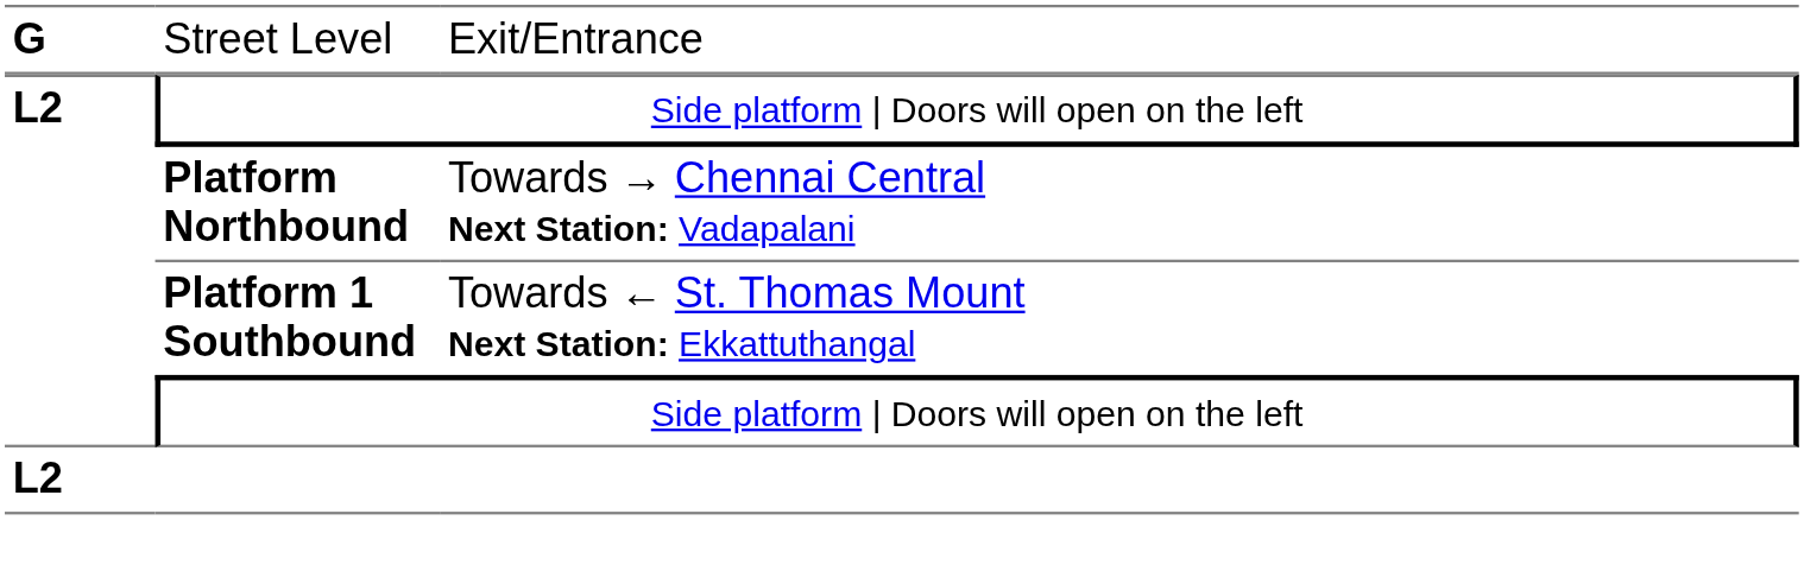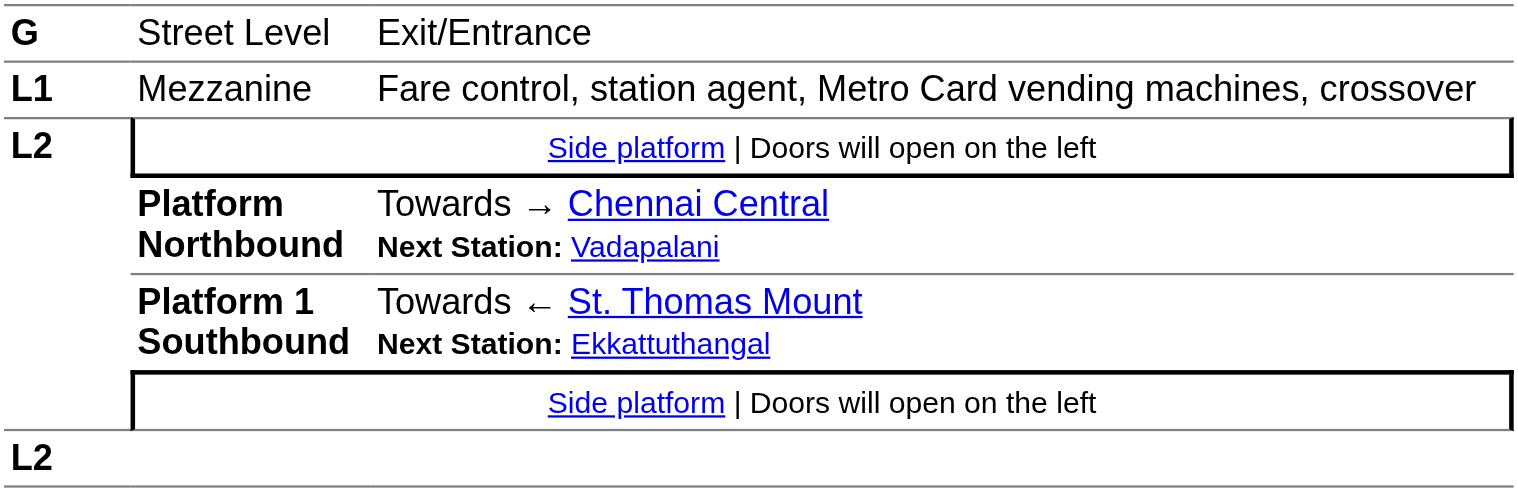+ row: L1 | Mezzanine | Fare control, station agent, Metro Card vending machines, crossover
